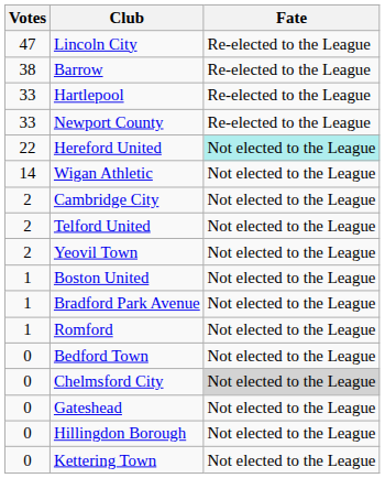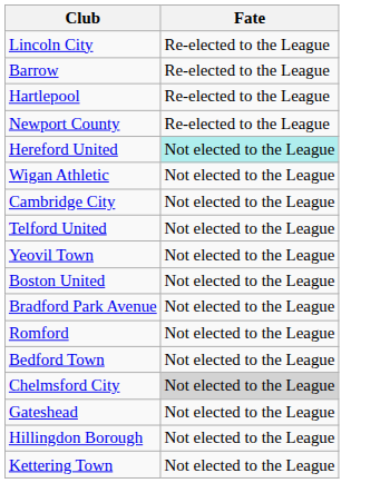- column: Votes | 47 | 38 | 33 | 33 | 22 | 14 | 2 | 2 | 2 | 1 | 1 | 1 | 0 | 0 | 0 | 0 | 0
